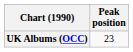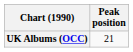UK Albums (OCC) | Peak position: 23 -> 21
